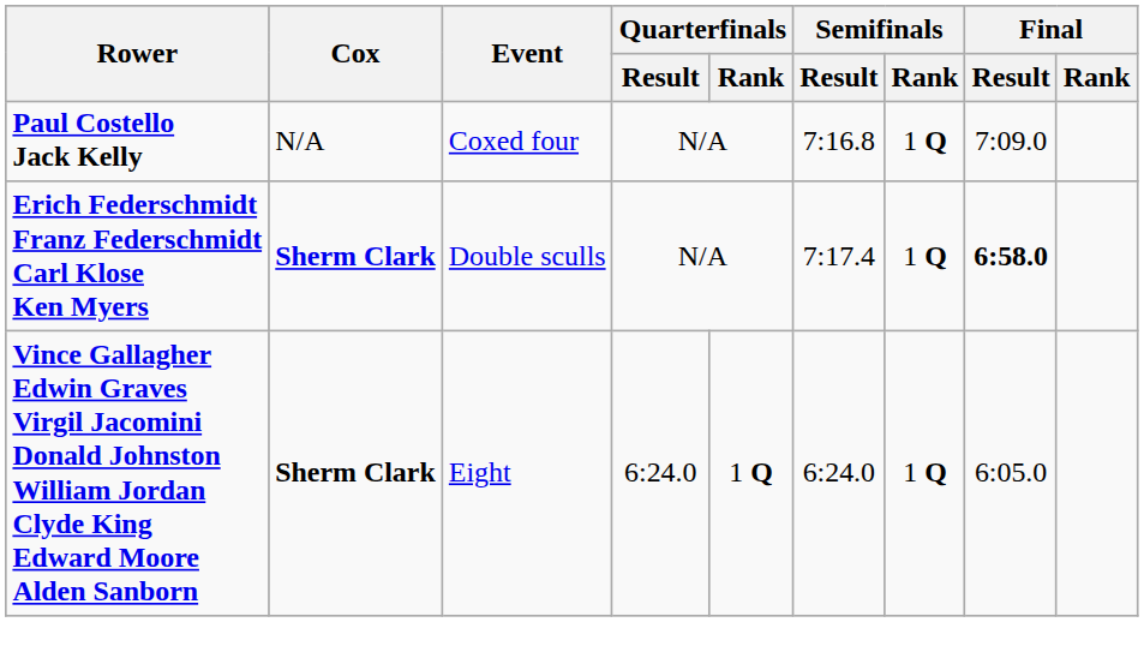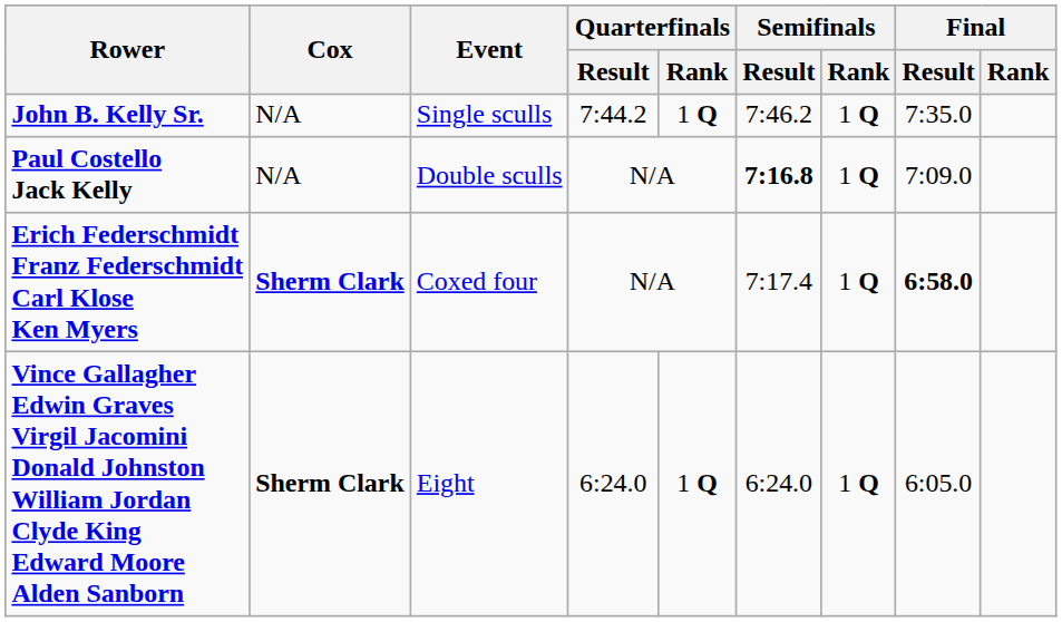+ row: John B. Kelly Sr. | N/A | Single sculls | 7:44.2 | 1 Q | 7:46.2 | 1 Q | 7:35.0
Paul Costello Jack Kelly | Event: Coxed four -> Double sculls
Paul Costello Jack Kelly | Semifinals / Result: normal -> bold
Erich Federschmidt Franz Federschmidt Carl Klose Ken Myers | Event: Double sculls -> Coxed four
